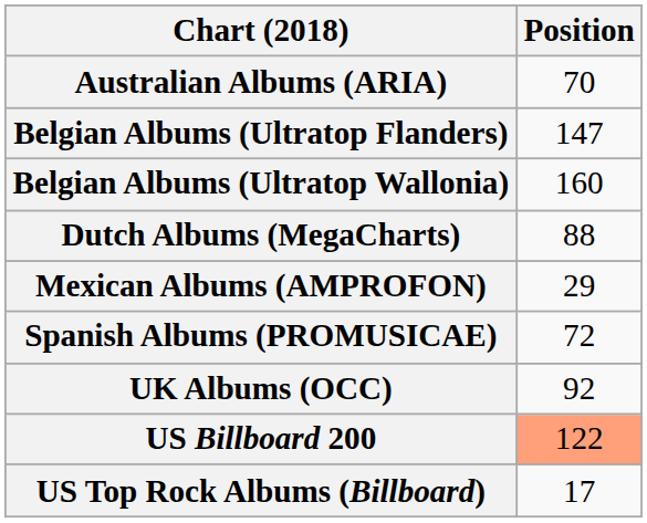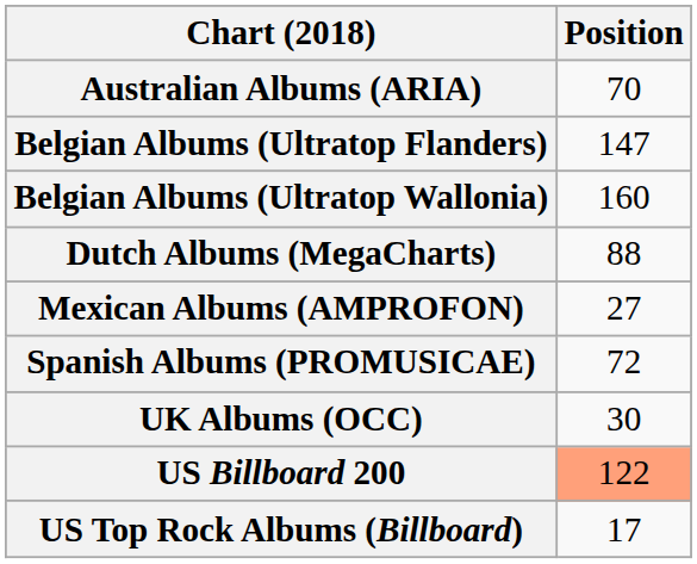Mexican Albums (AMPROFON) | Position: 29 -> 27
UK Albums (OCC) | Position: 92 -> 30
